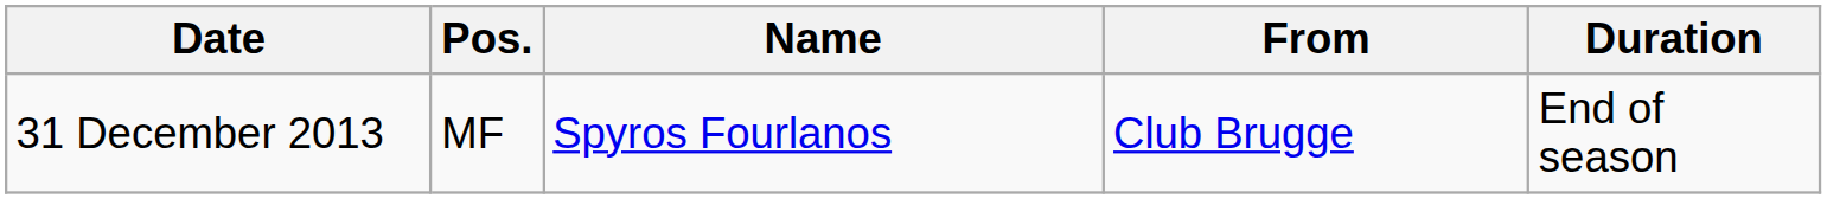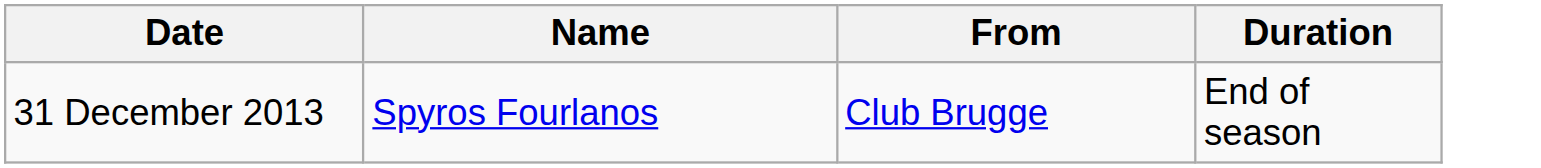- column: Pos. | MF
